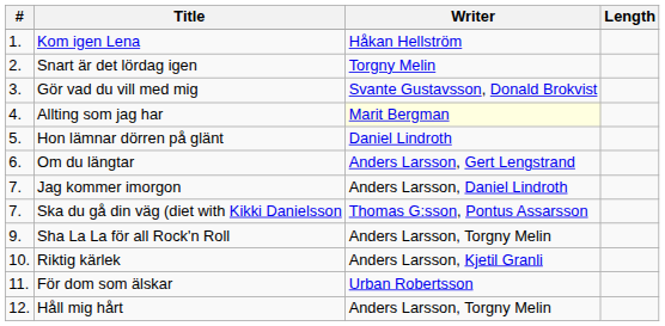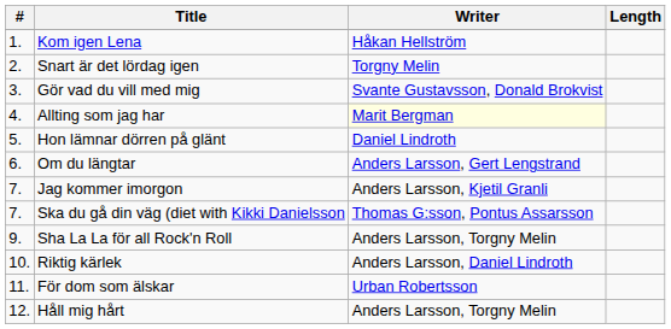Jag kommer imorgon | Writer: Anders Larsson, Daniel Lindroth -> Anders Larsson, Kjetil Granli
Riktig kärlek | Writer: Anders Larsson, Kjetil Granli -> Anders Larsson, Daniel Lindroth
